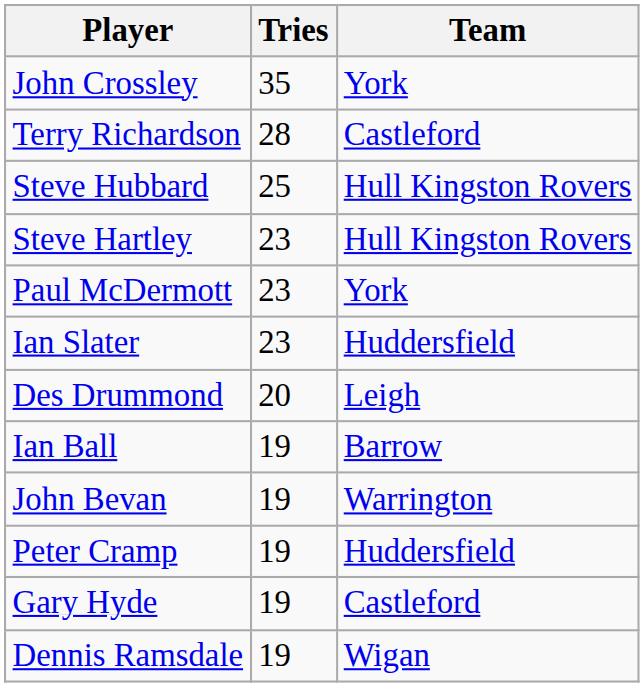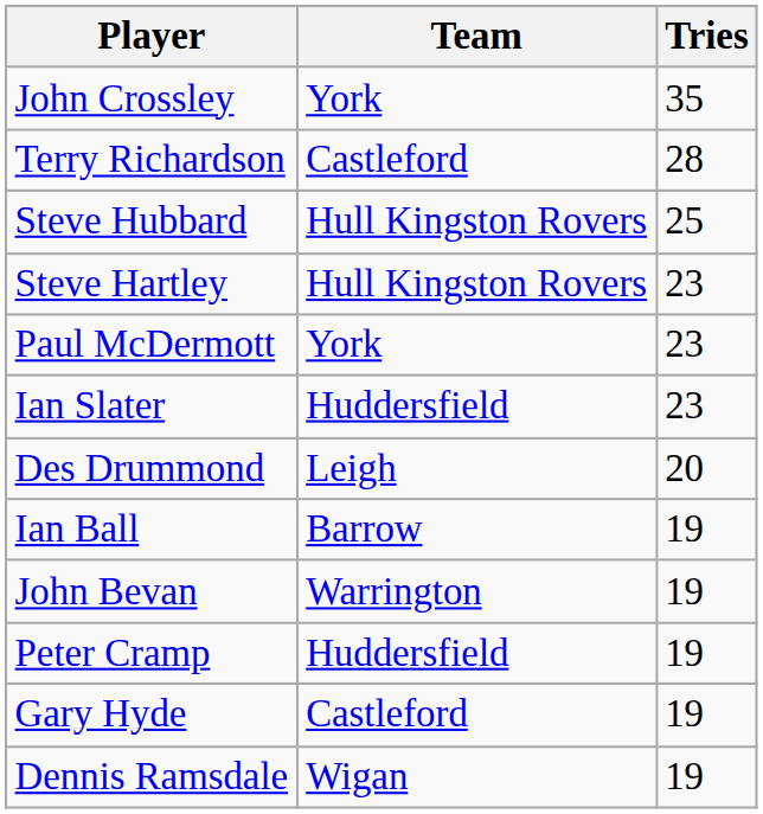columns swapped: Team <-> Tries
